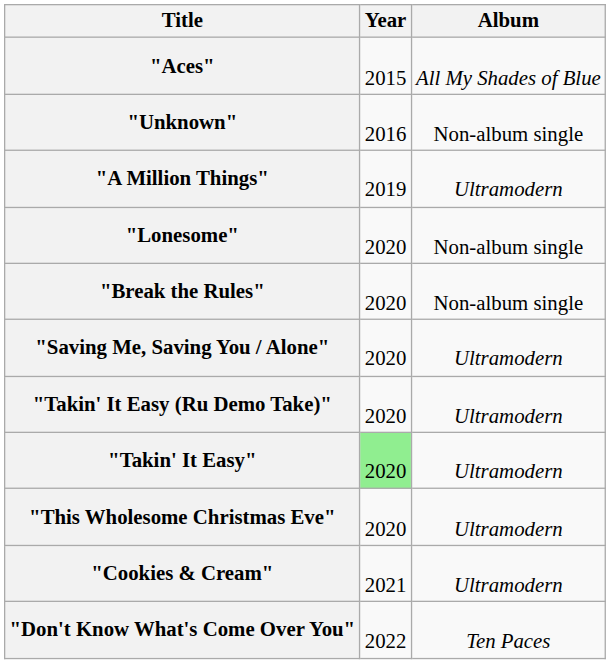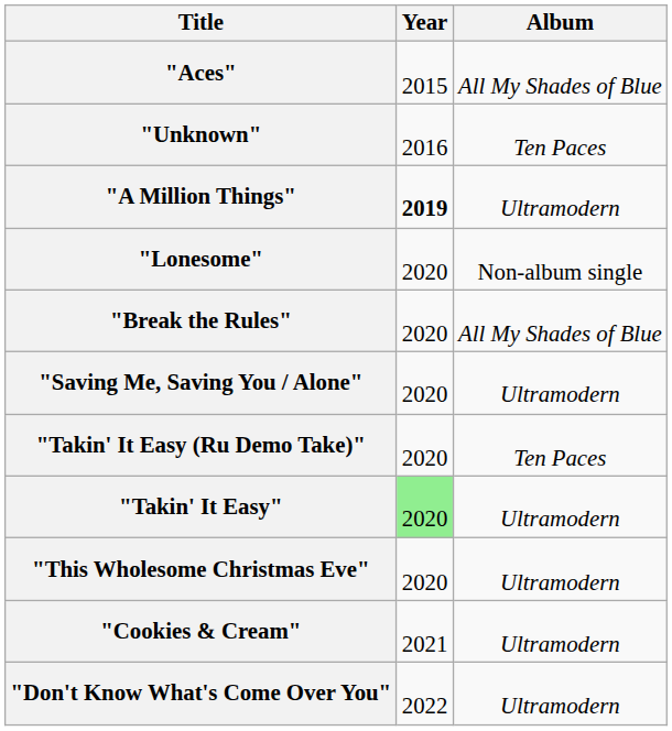"Unknown" | Album: Non-album single -> Ten Paces
"A Million Things" | Year: normal -> bold
"Break the Rules" | Album: Non-album single -> All My Shades of Blue
"Takin' It Easy (Ru Demo Take)" | Album: Ultramodern -> Ten Paces
"Don't Know What's Come Over You" | Album: Ten Paces -> Ultramodern
